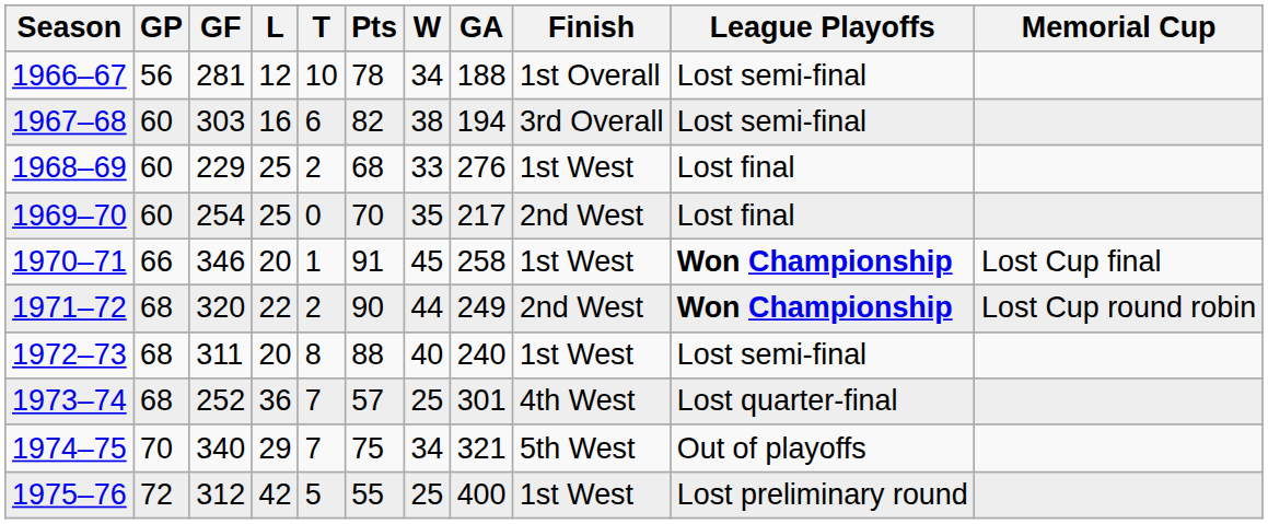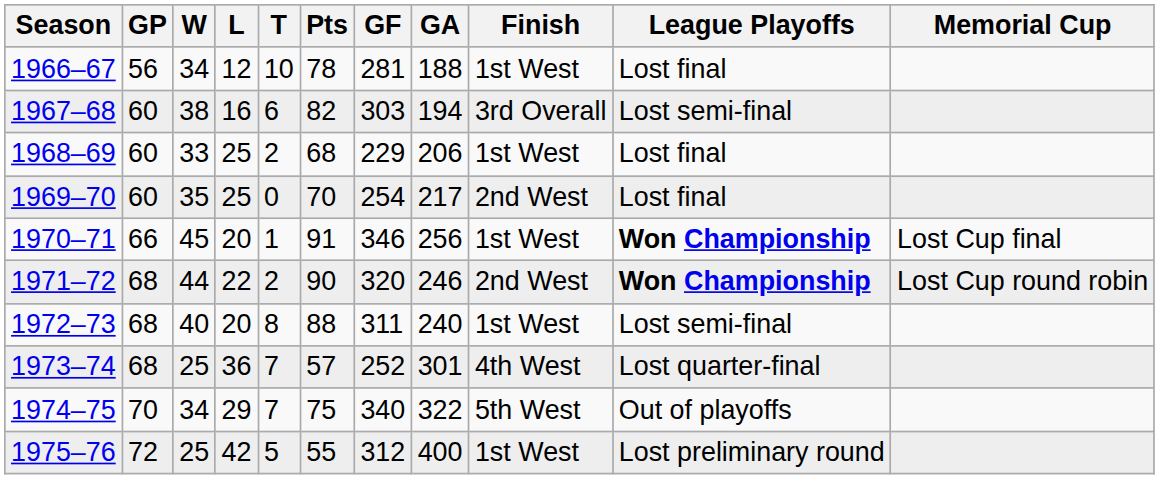columns swapped: W <-> GF
1966–67 | Finish: 1st Overall -> 1st West
1966–67 | League Playoffs: Lost semi-final -> Lost final
1968–69 | GA: 276 -> 206
1970–71 | GA: 258 -> 256
1971–72 | GA: 249 -> 246
1974–75 | GA: 321 -> 322
